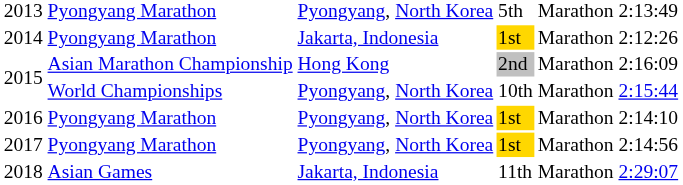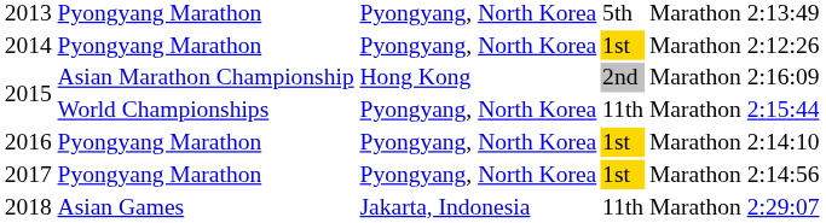2014 | column 3: Jakarta, Indonesia -> Pyongyang, North Korea
2015 / World Championships | column 4: 10th -> 11th
